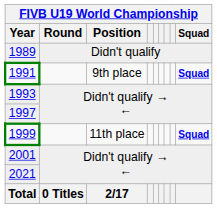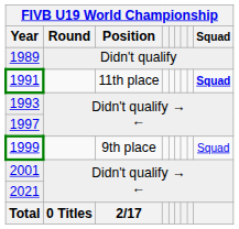1991 | Position: 9th place -> 11th place
1999 | Position: 11th place -> 9th place
1999 | Squad: bold -> normal
